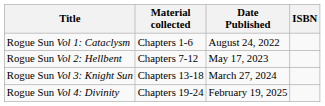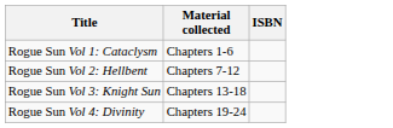- column: Date Published | August 24, 2022 | May 17, 2023 | March 27, 2024 | February 19, 2025
